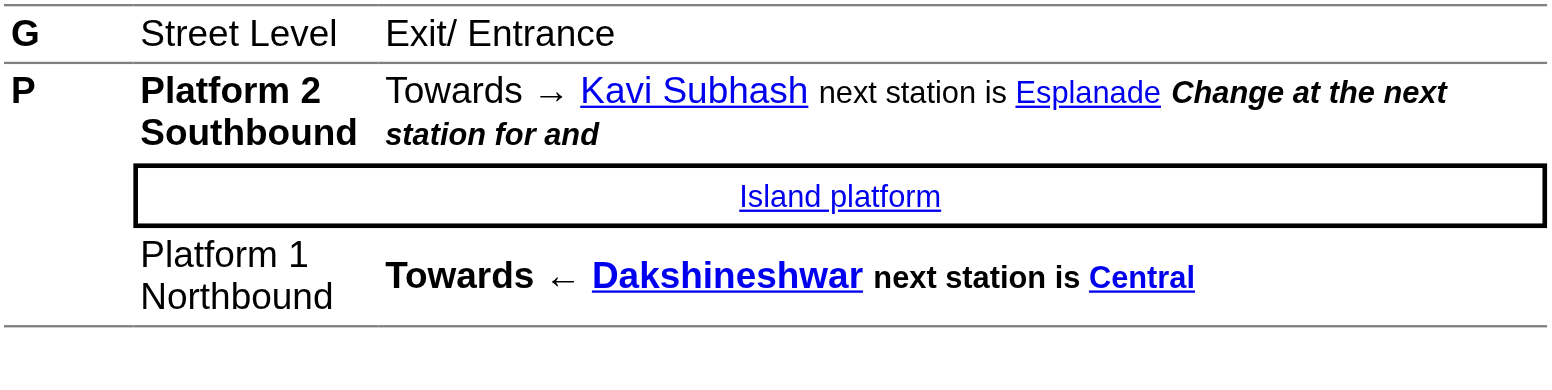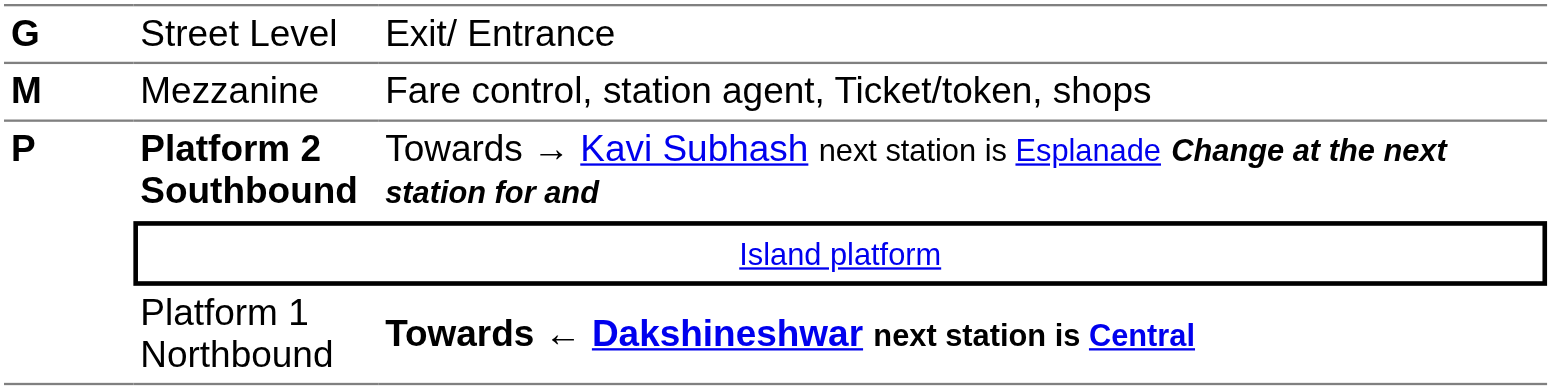+ row: M | Mezzanine | Fare control, station agent, Ticket/token, shops
